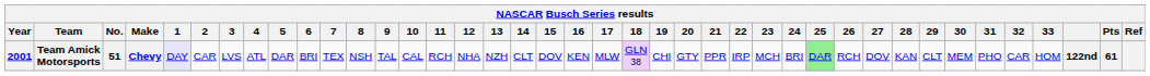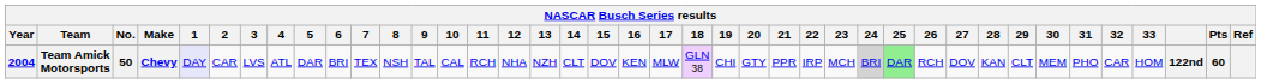Team Amick Motorsports | Year: 2001 -> 2004
Team Amick Motorsports | No.: 51 -> 50
Team Amick Motorsports | 24: no background -> lightgrey background
Team Amick Motorsports | Pts: 61 -> 60
